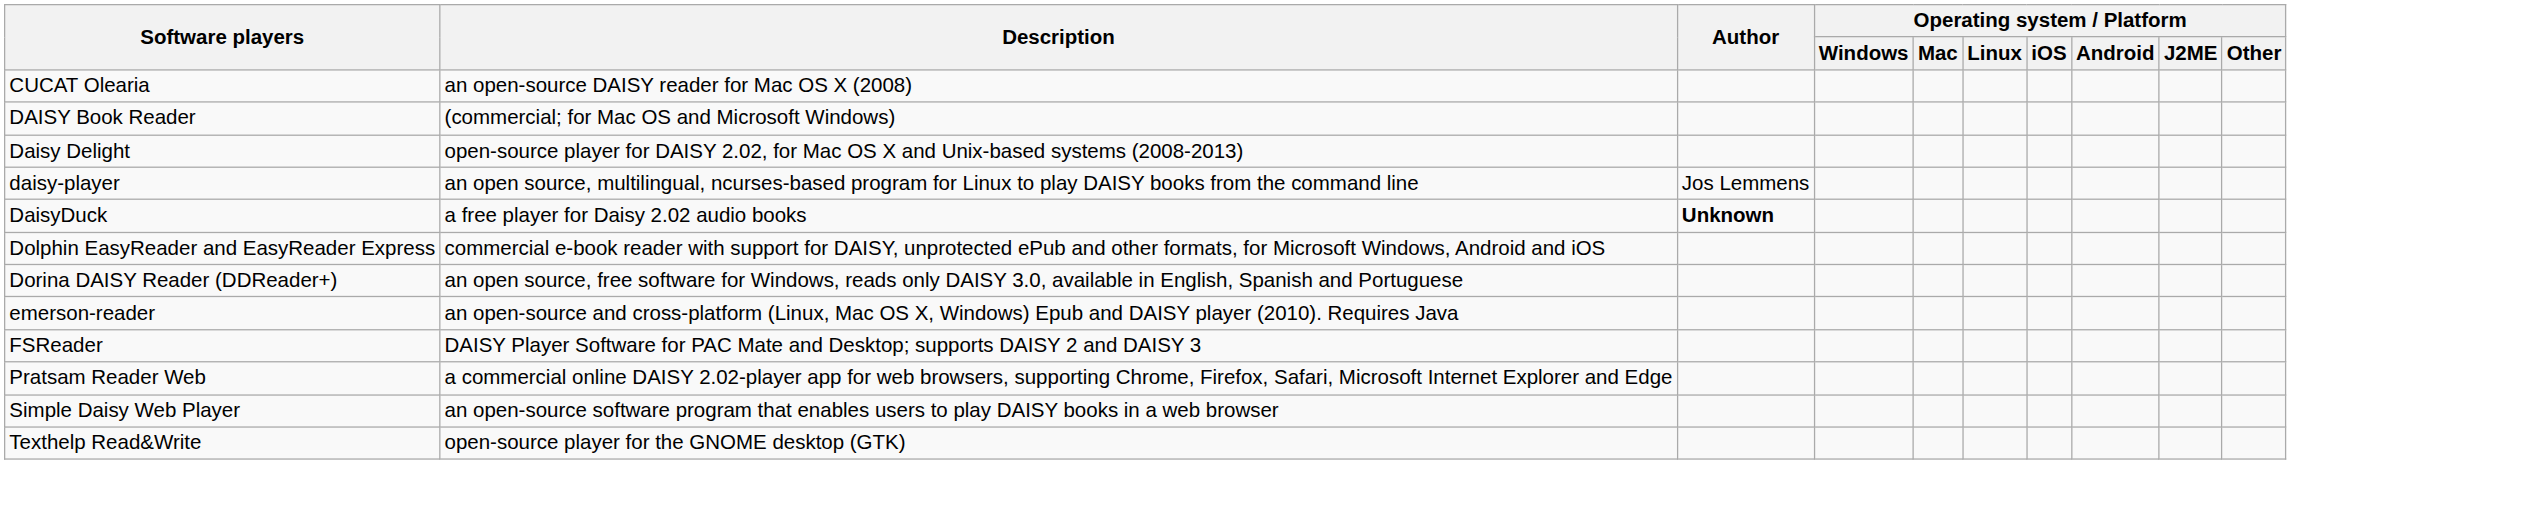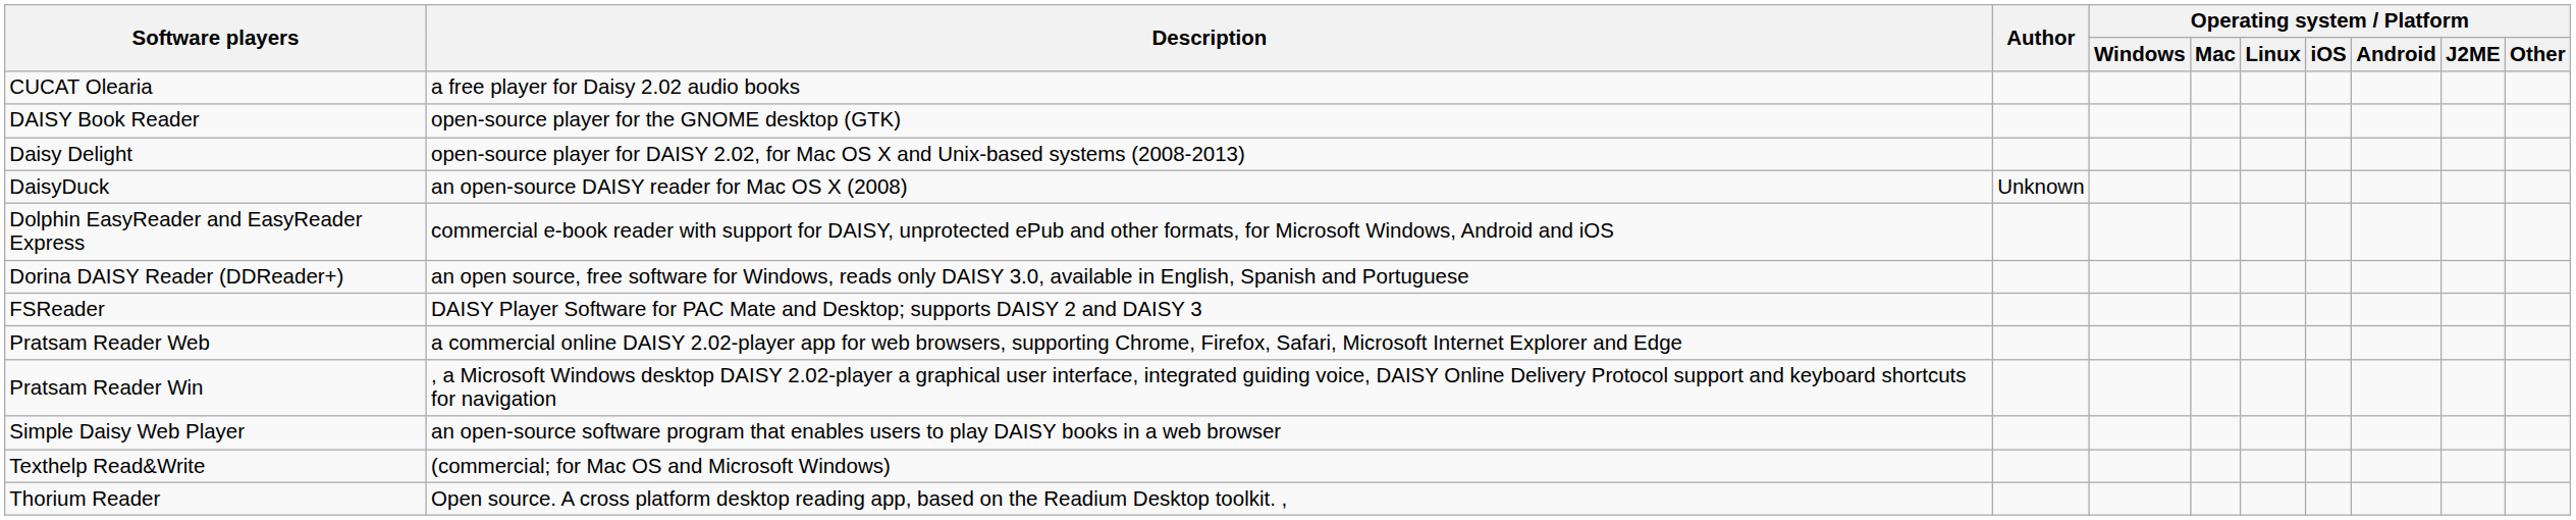CUCAT Olearia | Description: an open-source DAISY reader for Mac OS X (2008) -> a free player for Daisy 2.02 audio books
DAISY Book Reader | Description: (commercial; for Mac OS and Microsoft Windows) -> open-source player for the GNOME desktop (GTK)
- row: daisy-player | an open source, multilingual, ncurses-based program for Linux to play DAISY books from the command line | Jos Lemmens
DaisyDuck | Description: a free player for Daisy 2.02 audio books -> an open-source DAISY reader for Mac OS X (2008)
DaisyDuck | Author: bold -> normal
- row: emerson-reader | an open-source and cross-platform (Linux, Mac OS X, Windows) Epub and DAISY player (2010). Requires Java
+ row: Pratsam Reader Win | , a Microsoft Windows desktop DAISY 2.02-player a graphical user interface, integrated guiding voice, DAISY Online Delivery Protocol support and keyboard shortcuts for navigation
Texthelp Read&Write | Description: open-source player for the GNOME desktop (GTK) -> (commercial; for Mac OS and Microsoft Windows)
+ row: Thorium Reader | Open source. A cross platform desktop reading app, based on the Readium Desktop toolkit. ,
